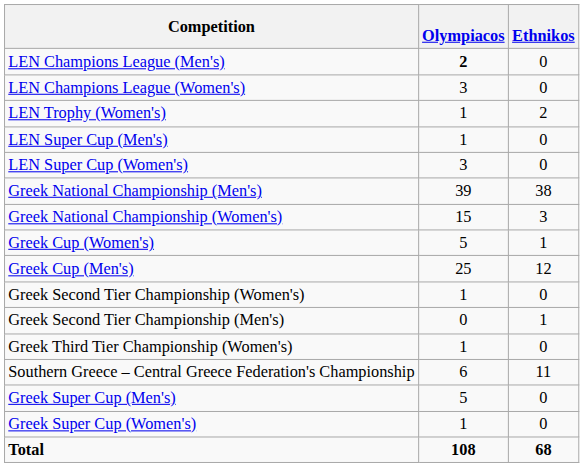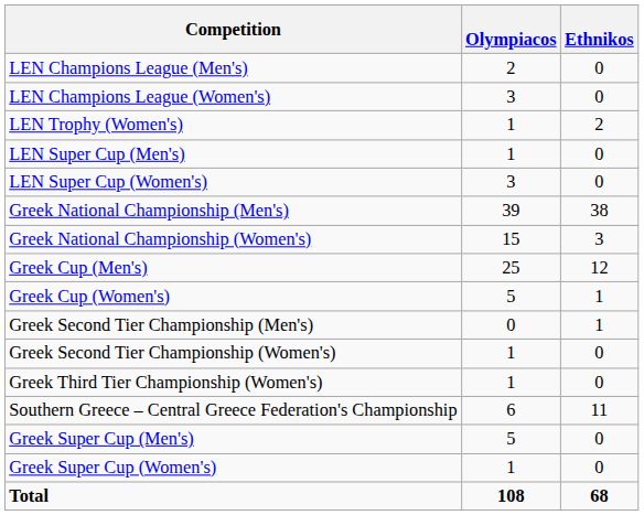LEN Champions League (Men's) | Olympiacos: bold -> normal
rows swapped: Greek Cup (Men's) <-> Greek Cup (Women's)
rows swapped: Greek Second Tier Championship (Men's) <-> Greek Second Tier Championship (Women's)
